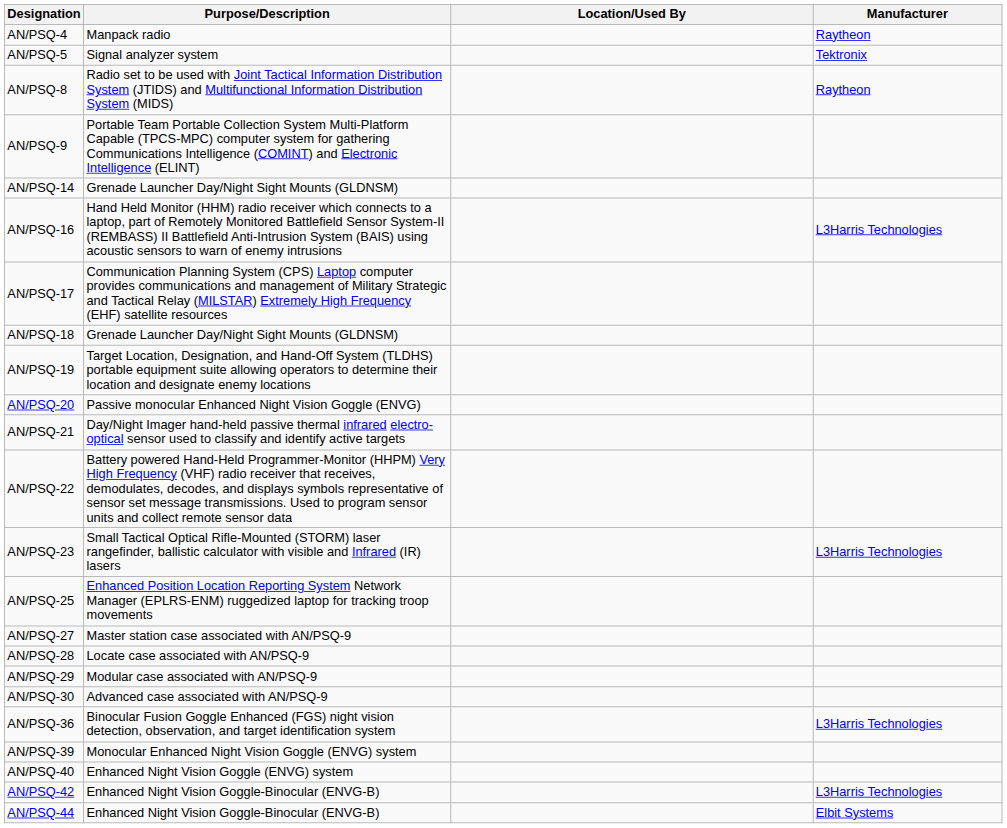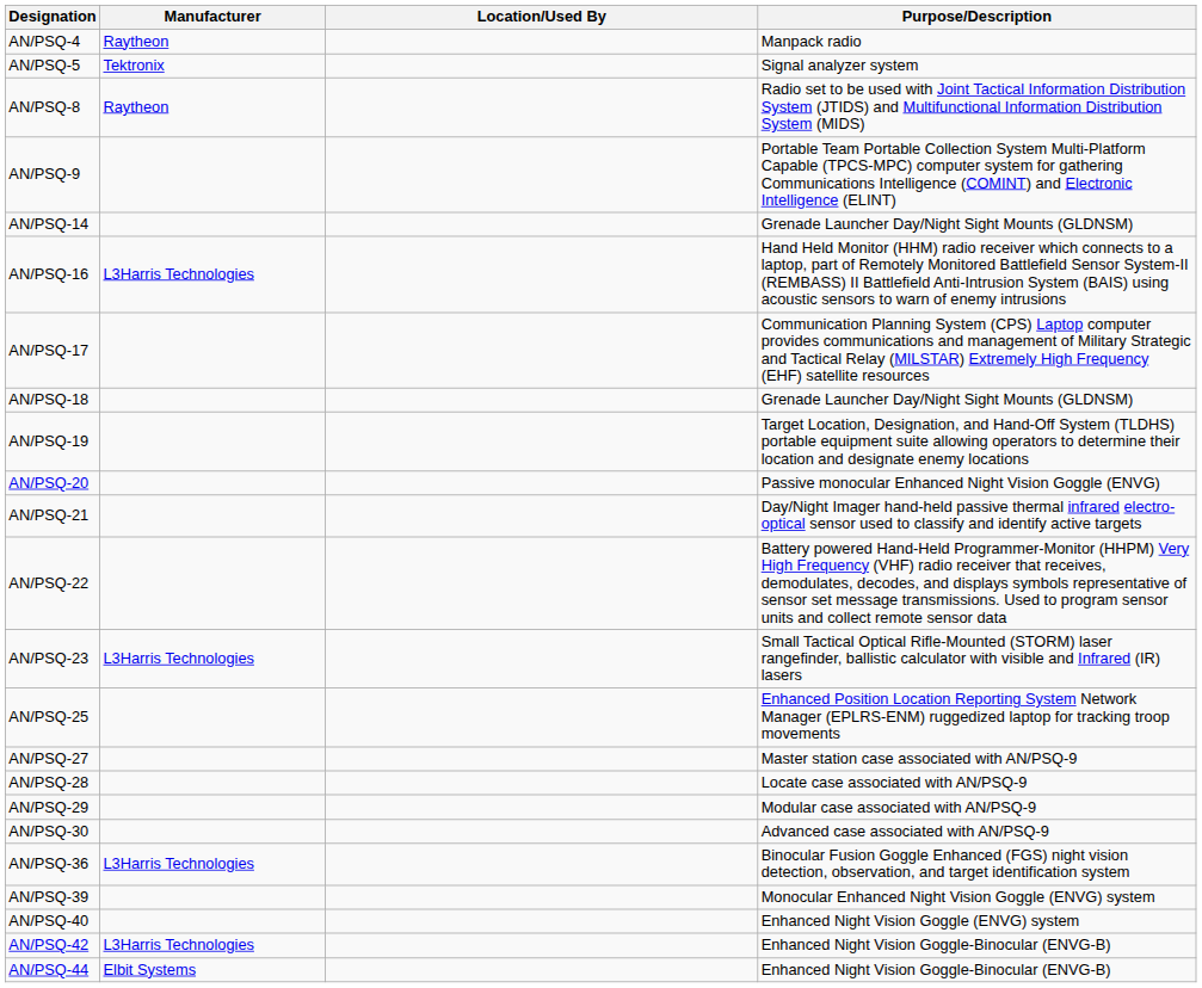columns swapped: Purpose/Description <-> Manufacturer
